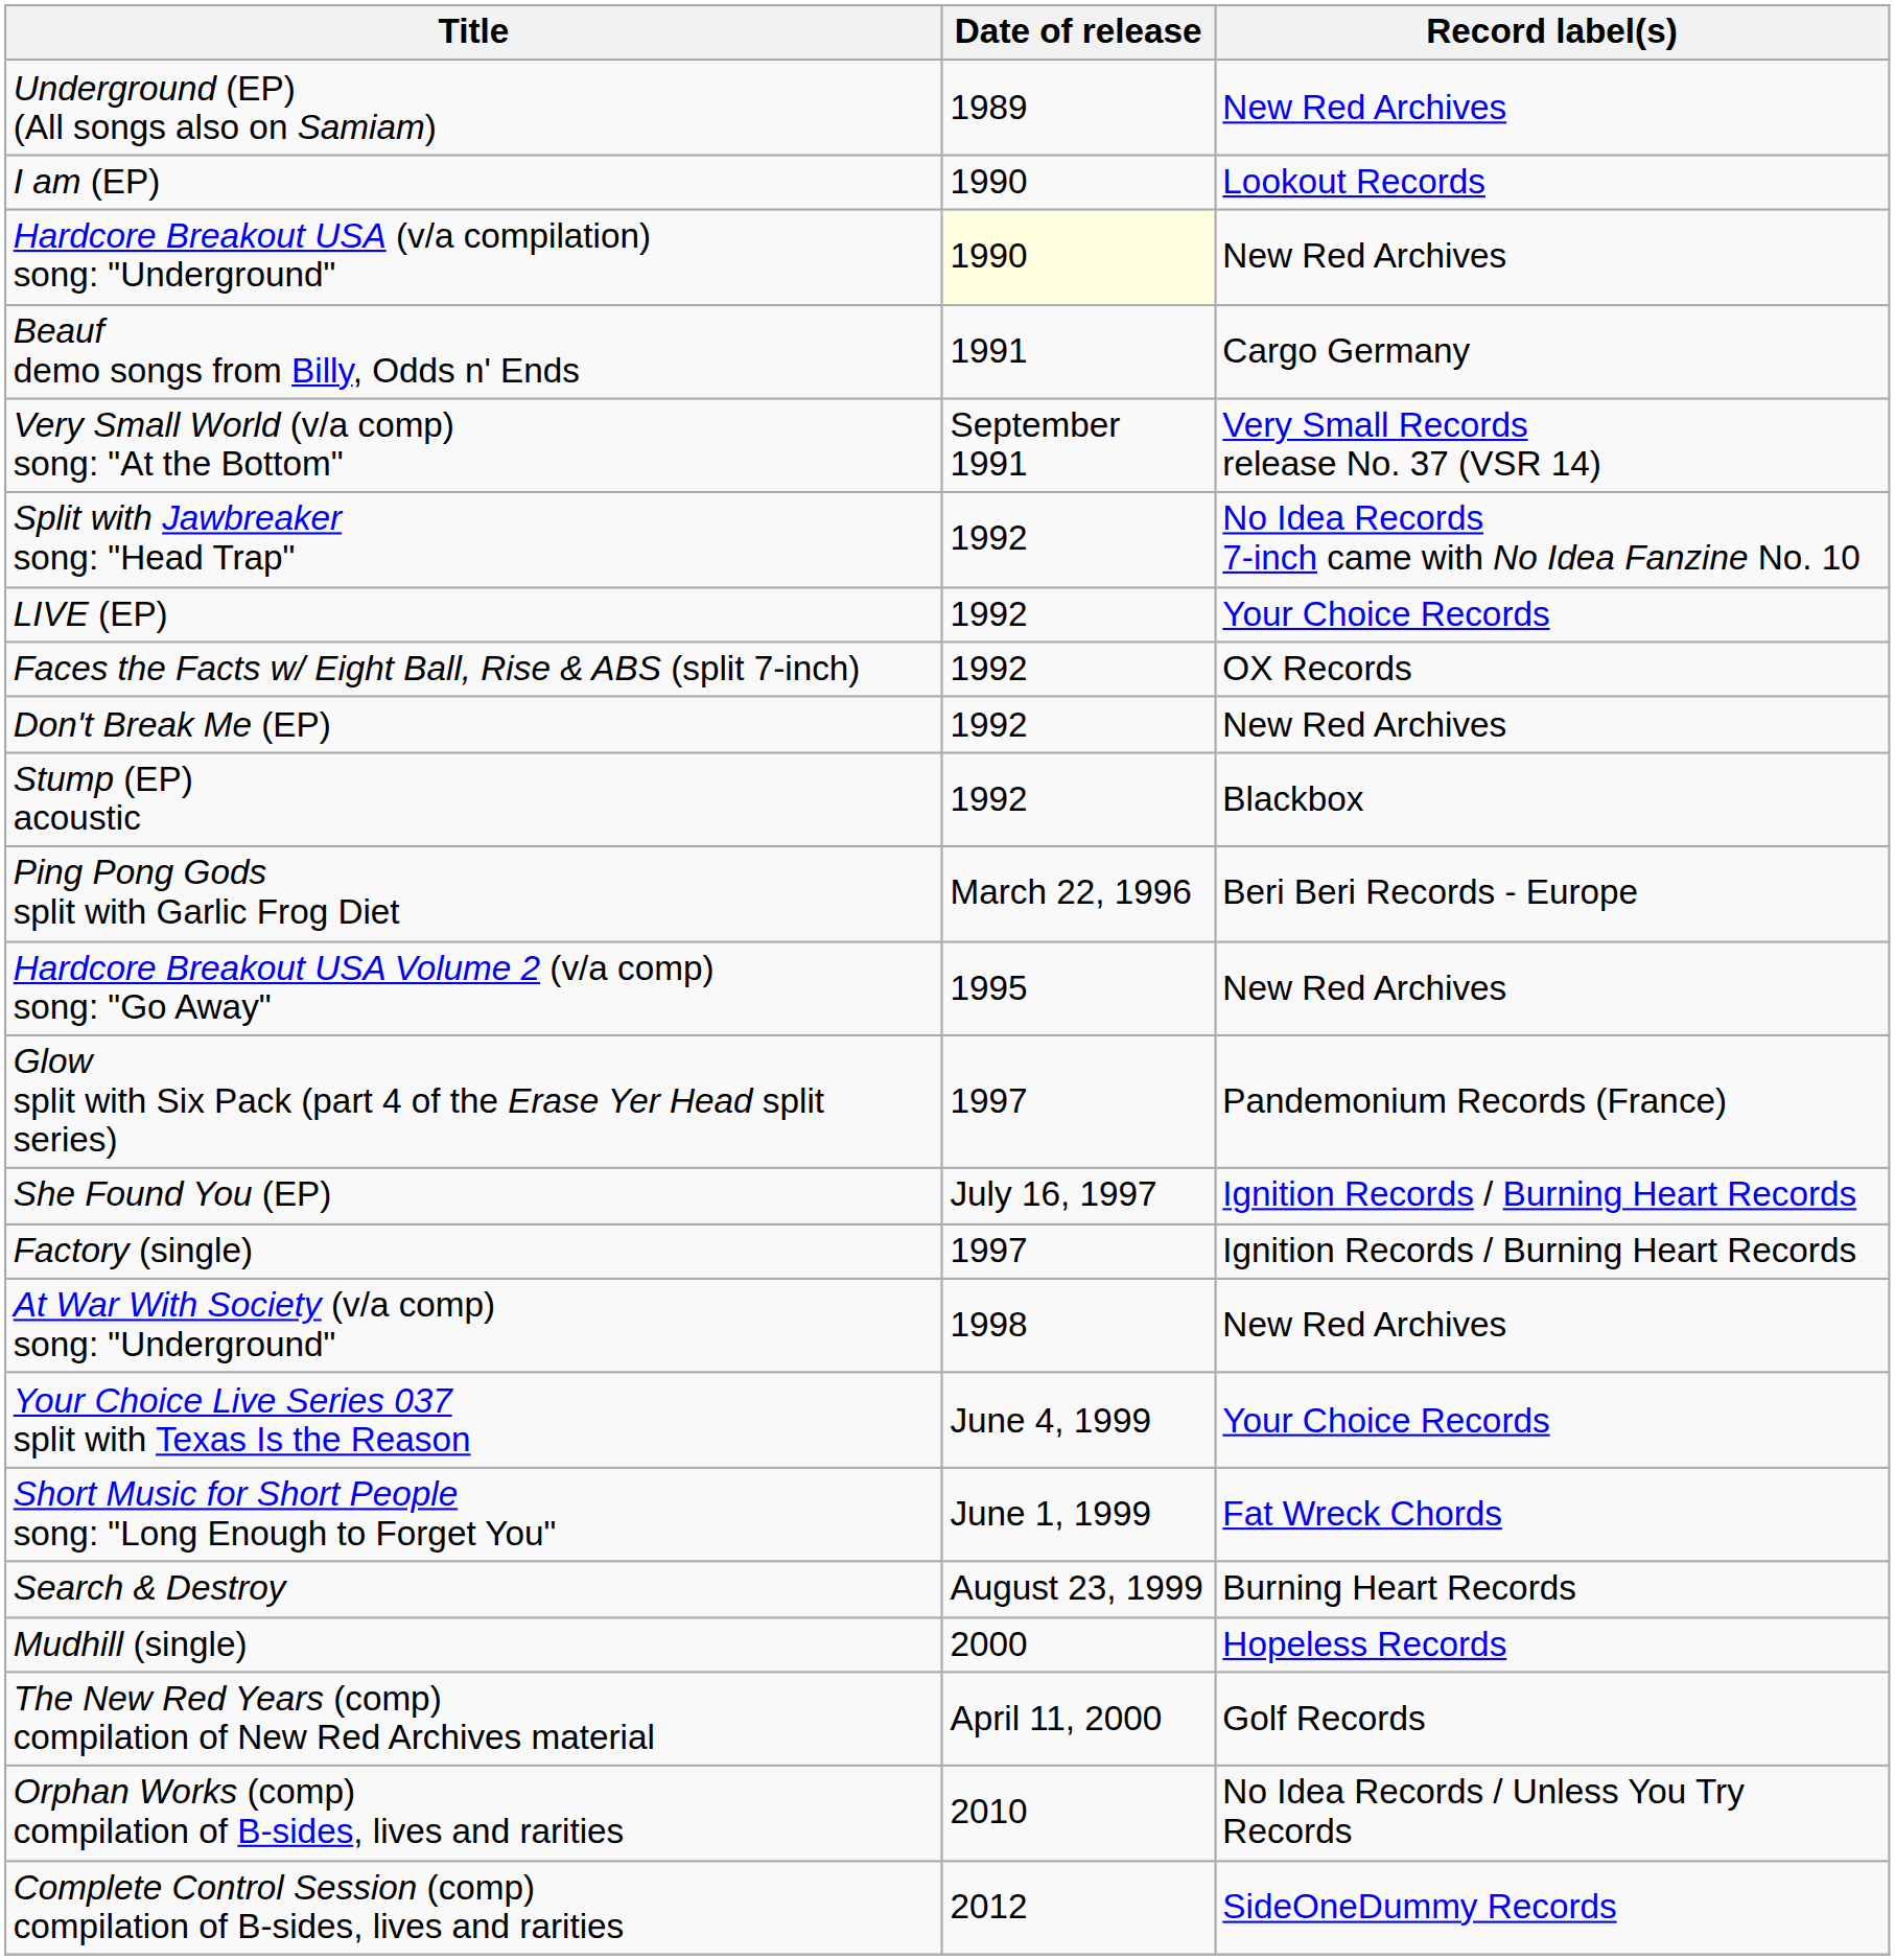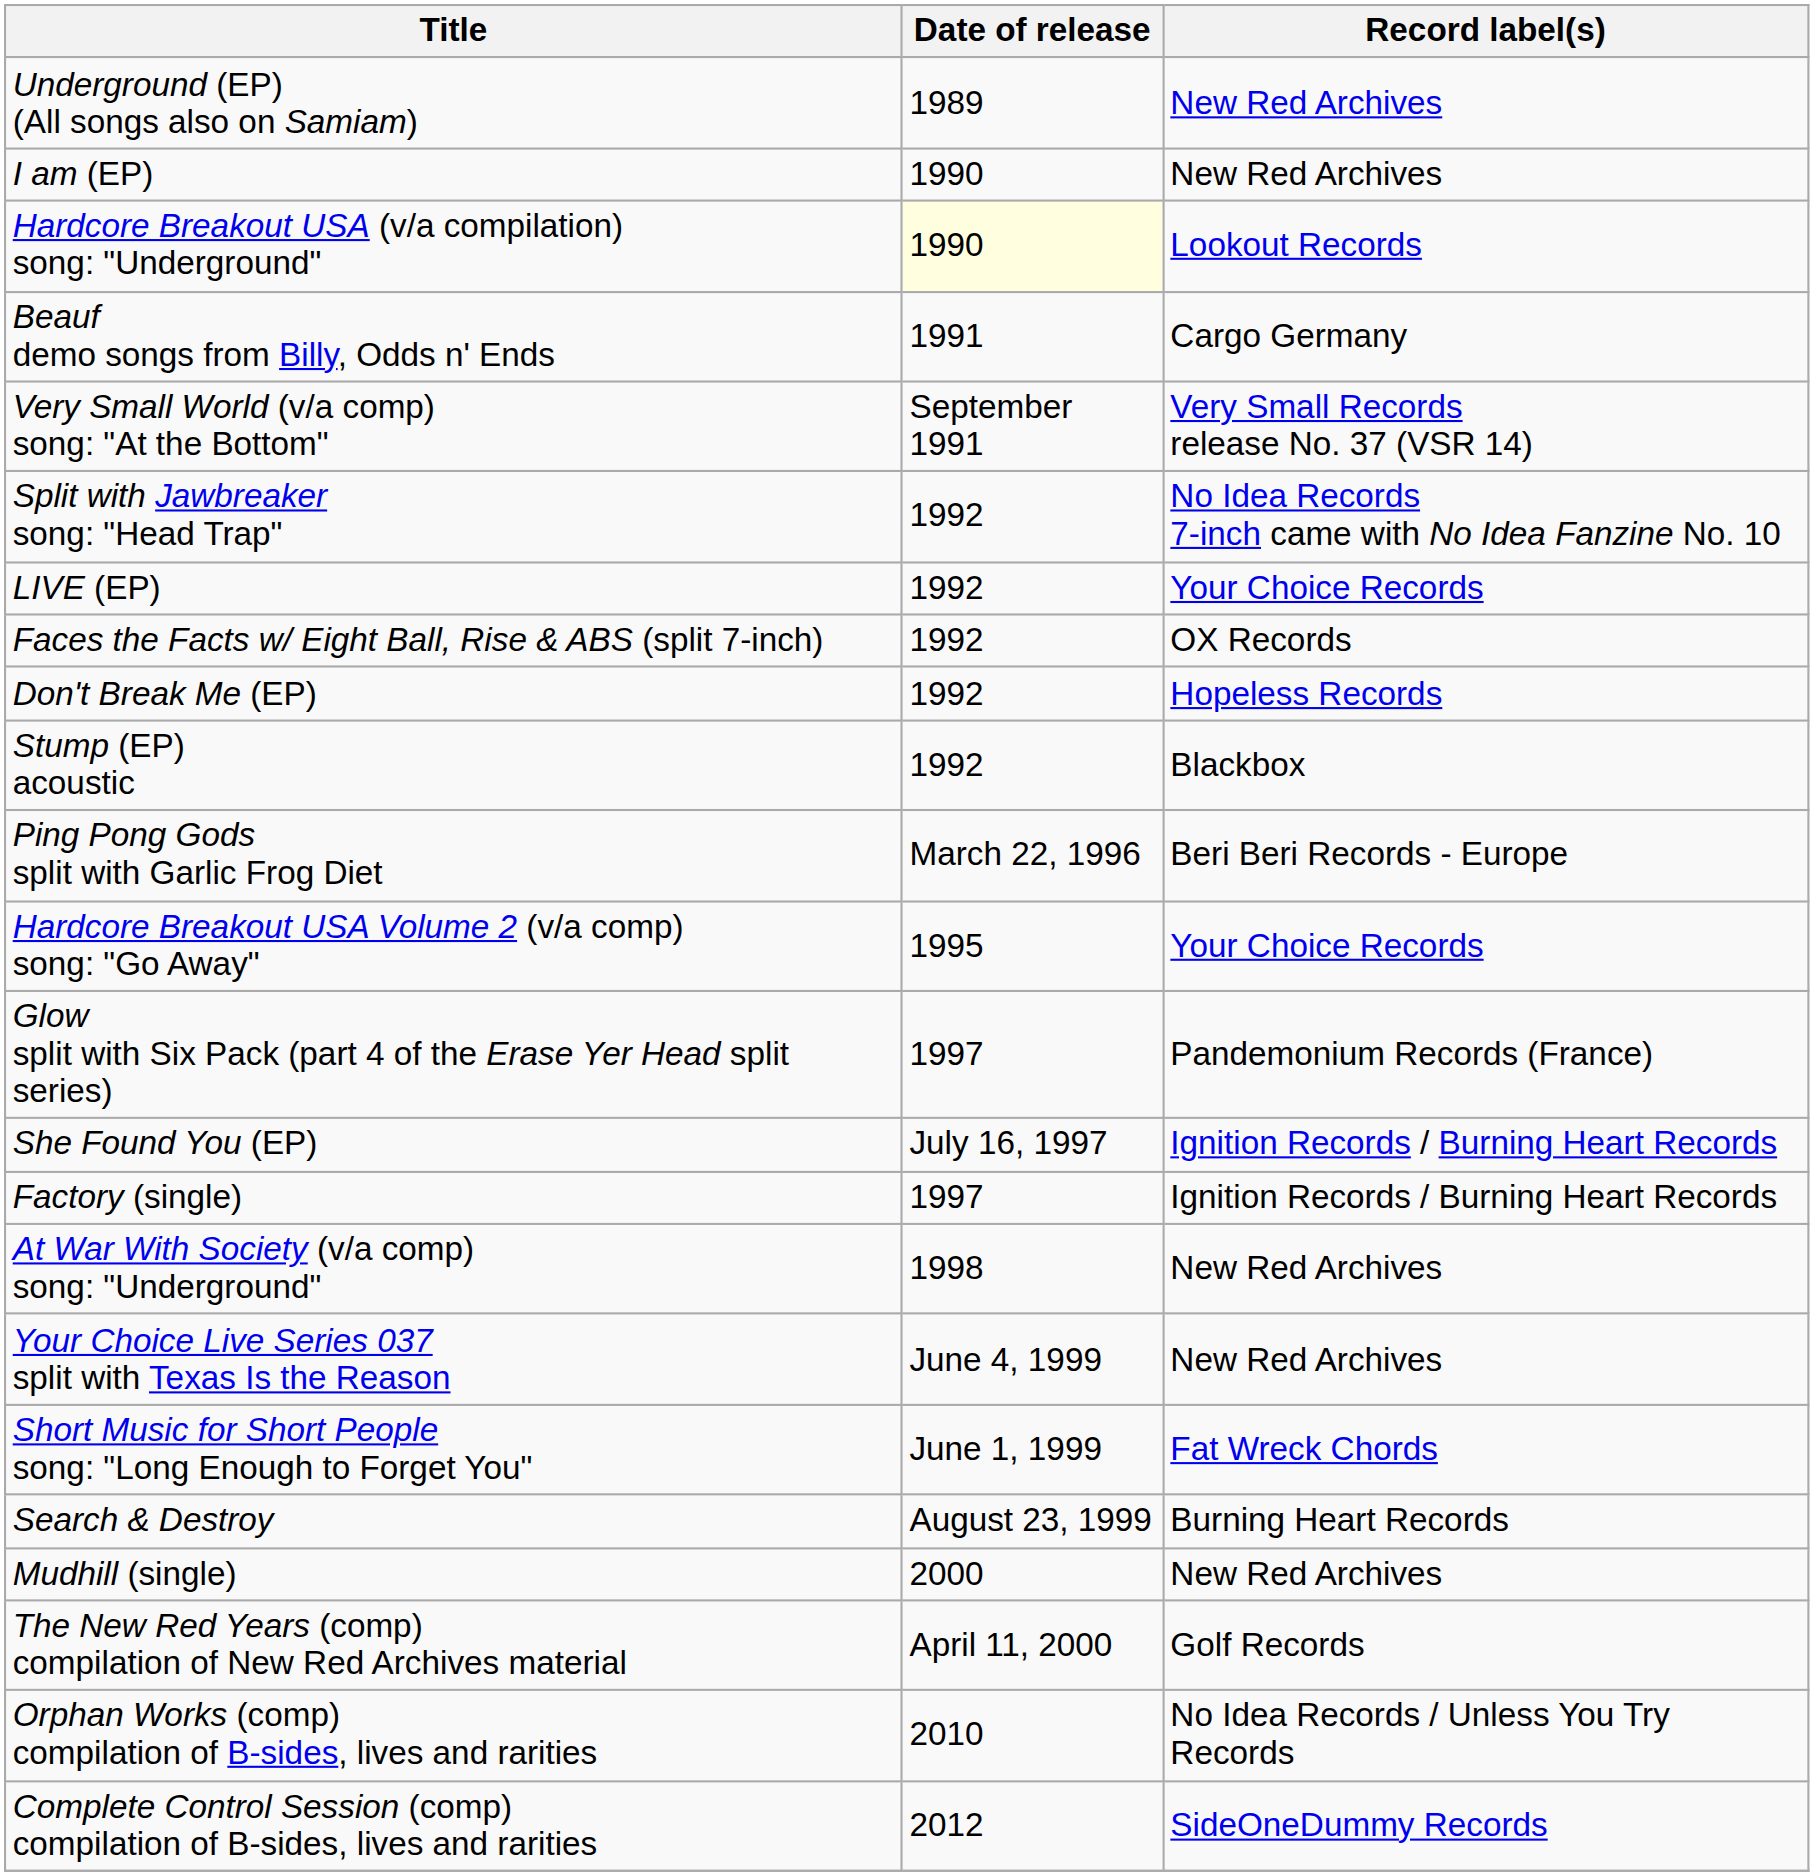I am (EP) | Record label(s): Lookout Records -> New Red Archives
Hardcore Breakout USA (v/a compilation) song: "Underground" | Record label(s): New Red Archives -> Lookout Records
Don't Break Me (EP) | Record label(s): New Red Archives -> Hopeless Records
Hardcore Breakout USA Volume 2 (v/a comp) song: "Go Away" | Record label(s): New Red Archives -> Your Choice Records
Your Choice Live Series 037 split with Texas Is the Reason | Record label(s): Your Choice Records -> New Red Archives
Mudhill (single) | Record label(s): Hopeless Records -> New Red Archives
